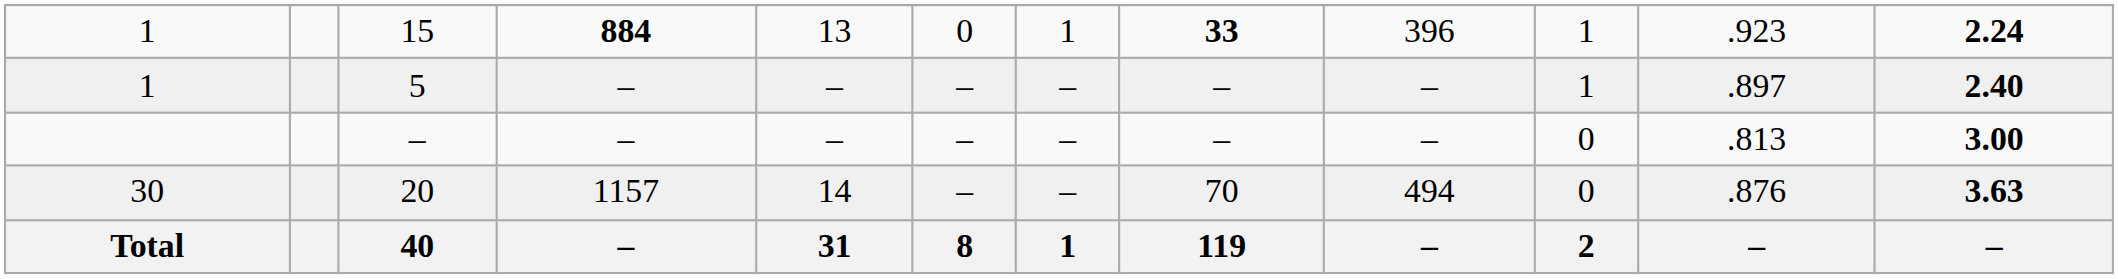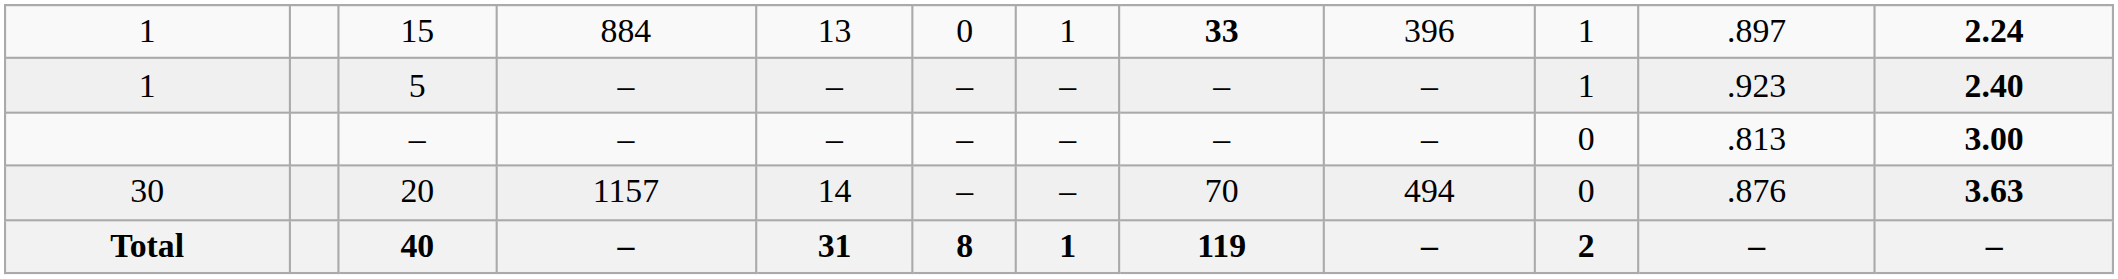15 | column 4: bold -> normal
15 | column 11: .923 -> .897
5 | column 11: .897 -> .923
